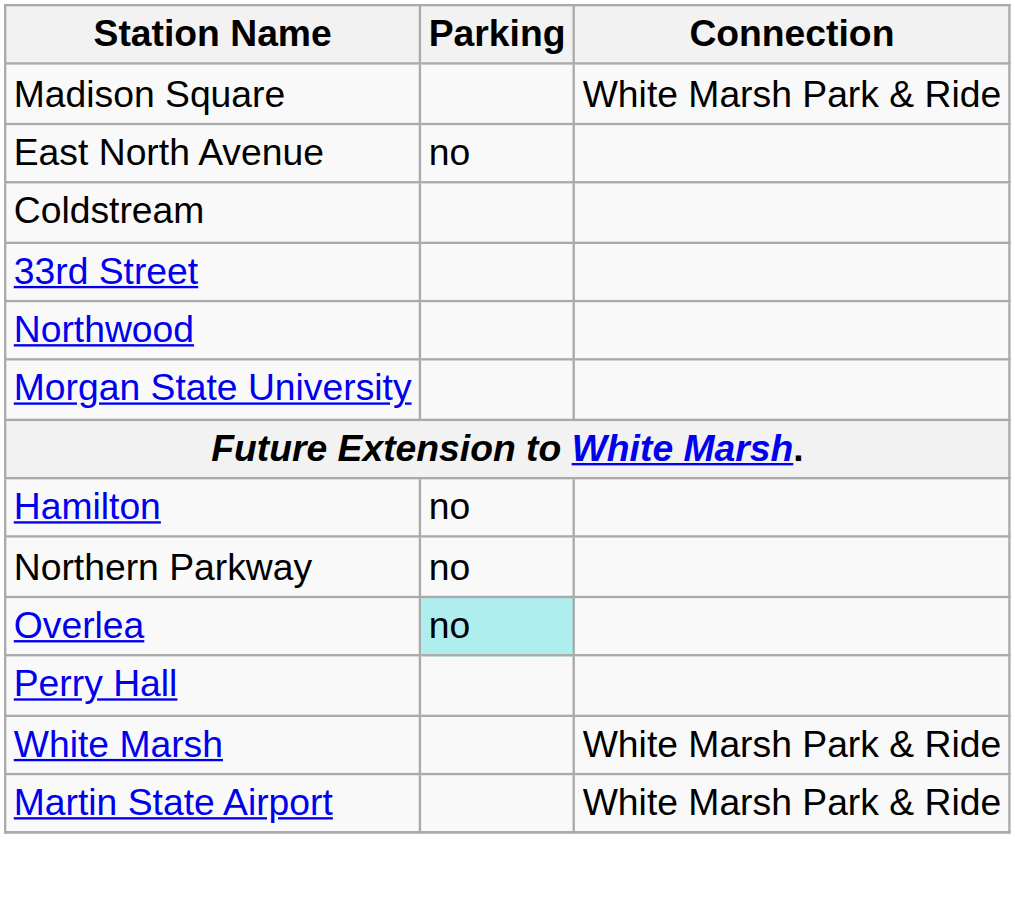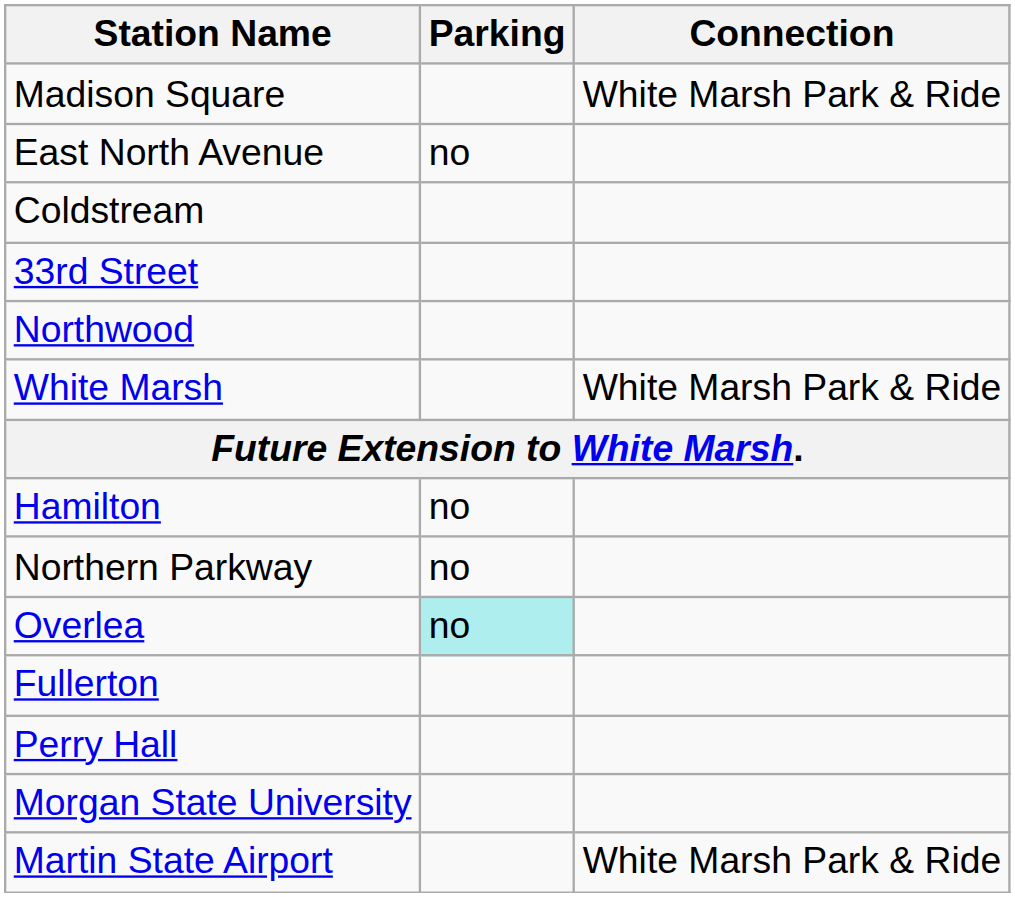rows swapped: Morgan State University <-> White Marsh
+ row: Fullerton
